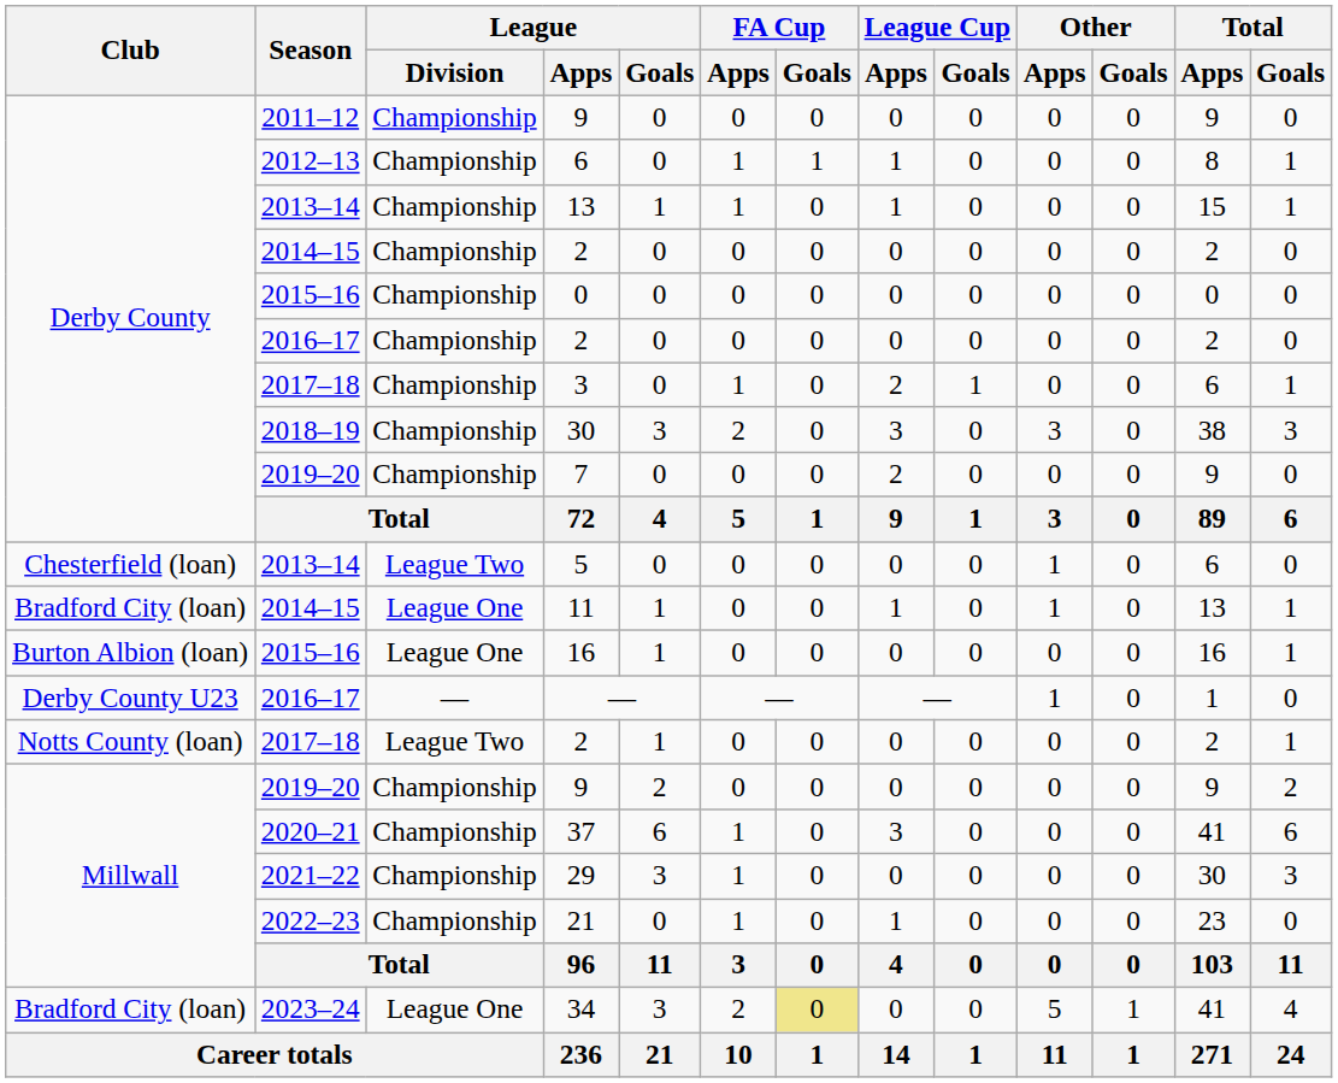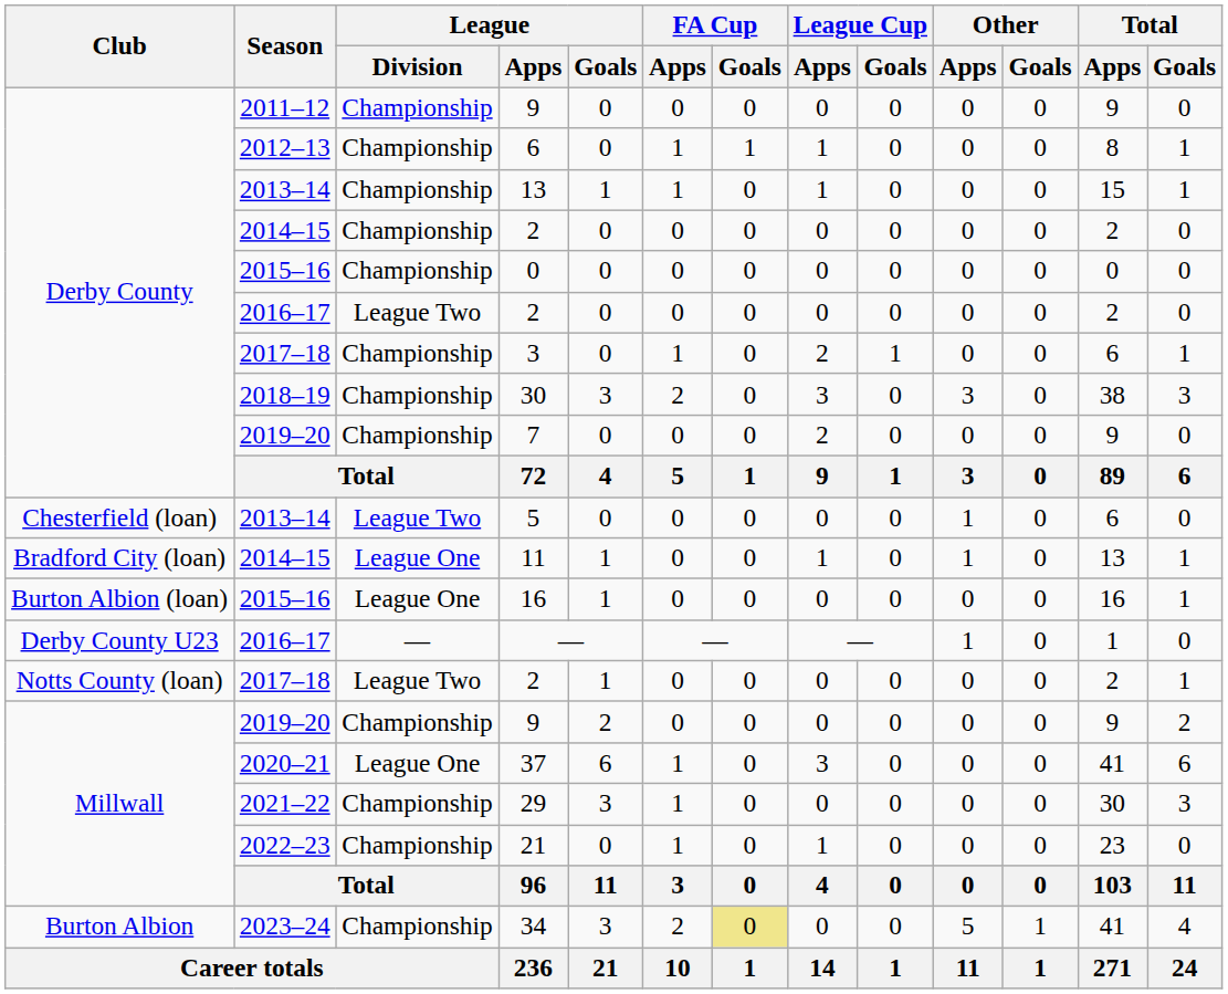2016–17 / 2 | League / Division: Championship -> League Two
37 | League / Division: Championship -> League One
34 | Club: Bradford City (loan) -> Burton Albion
34 | League / Division: League One -> Championship
